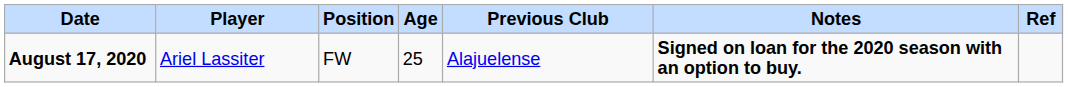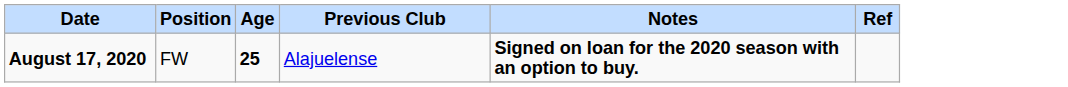- column: Player | Ariel Lassiter
August 17, 2020 | Age: normal -> bold
